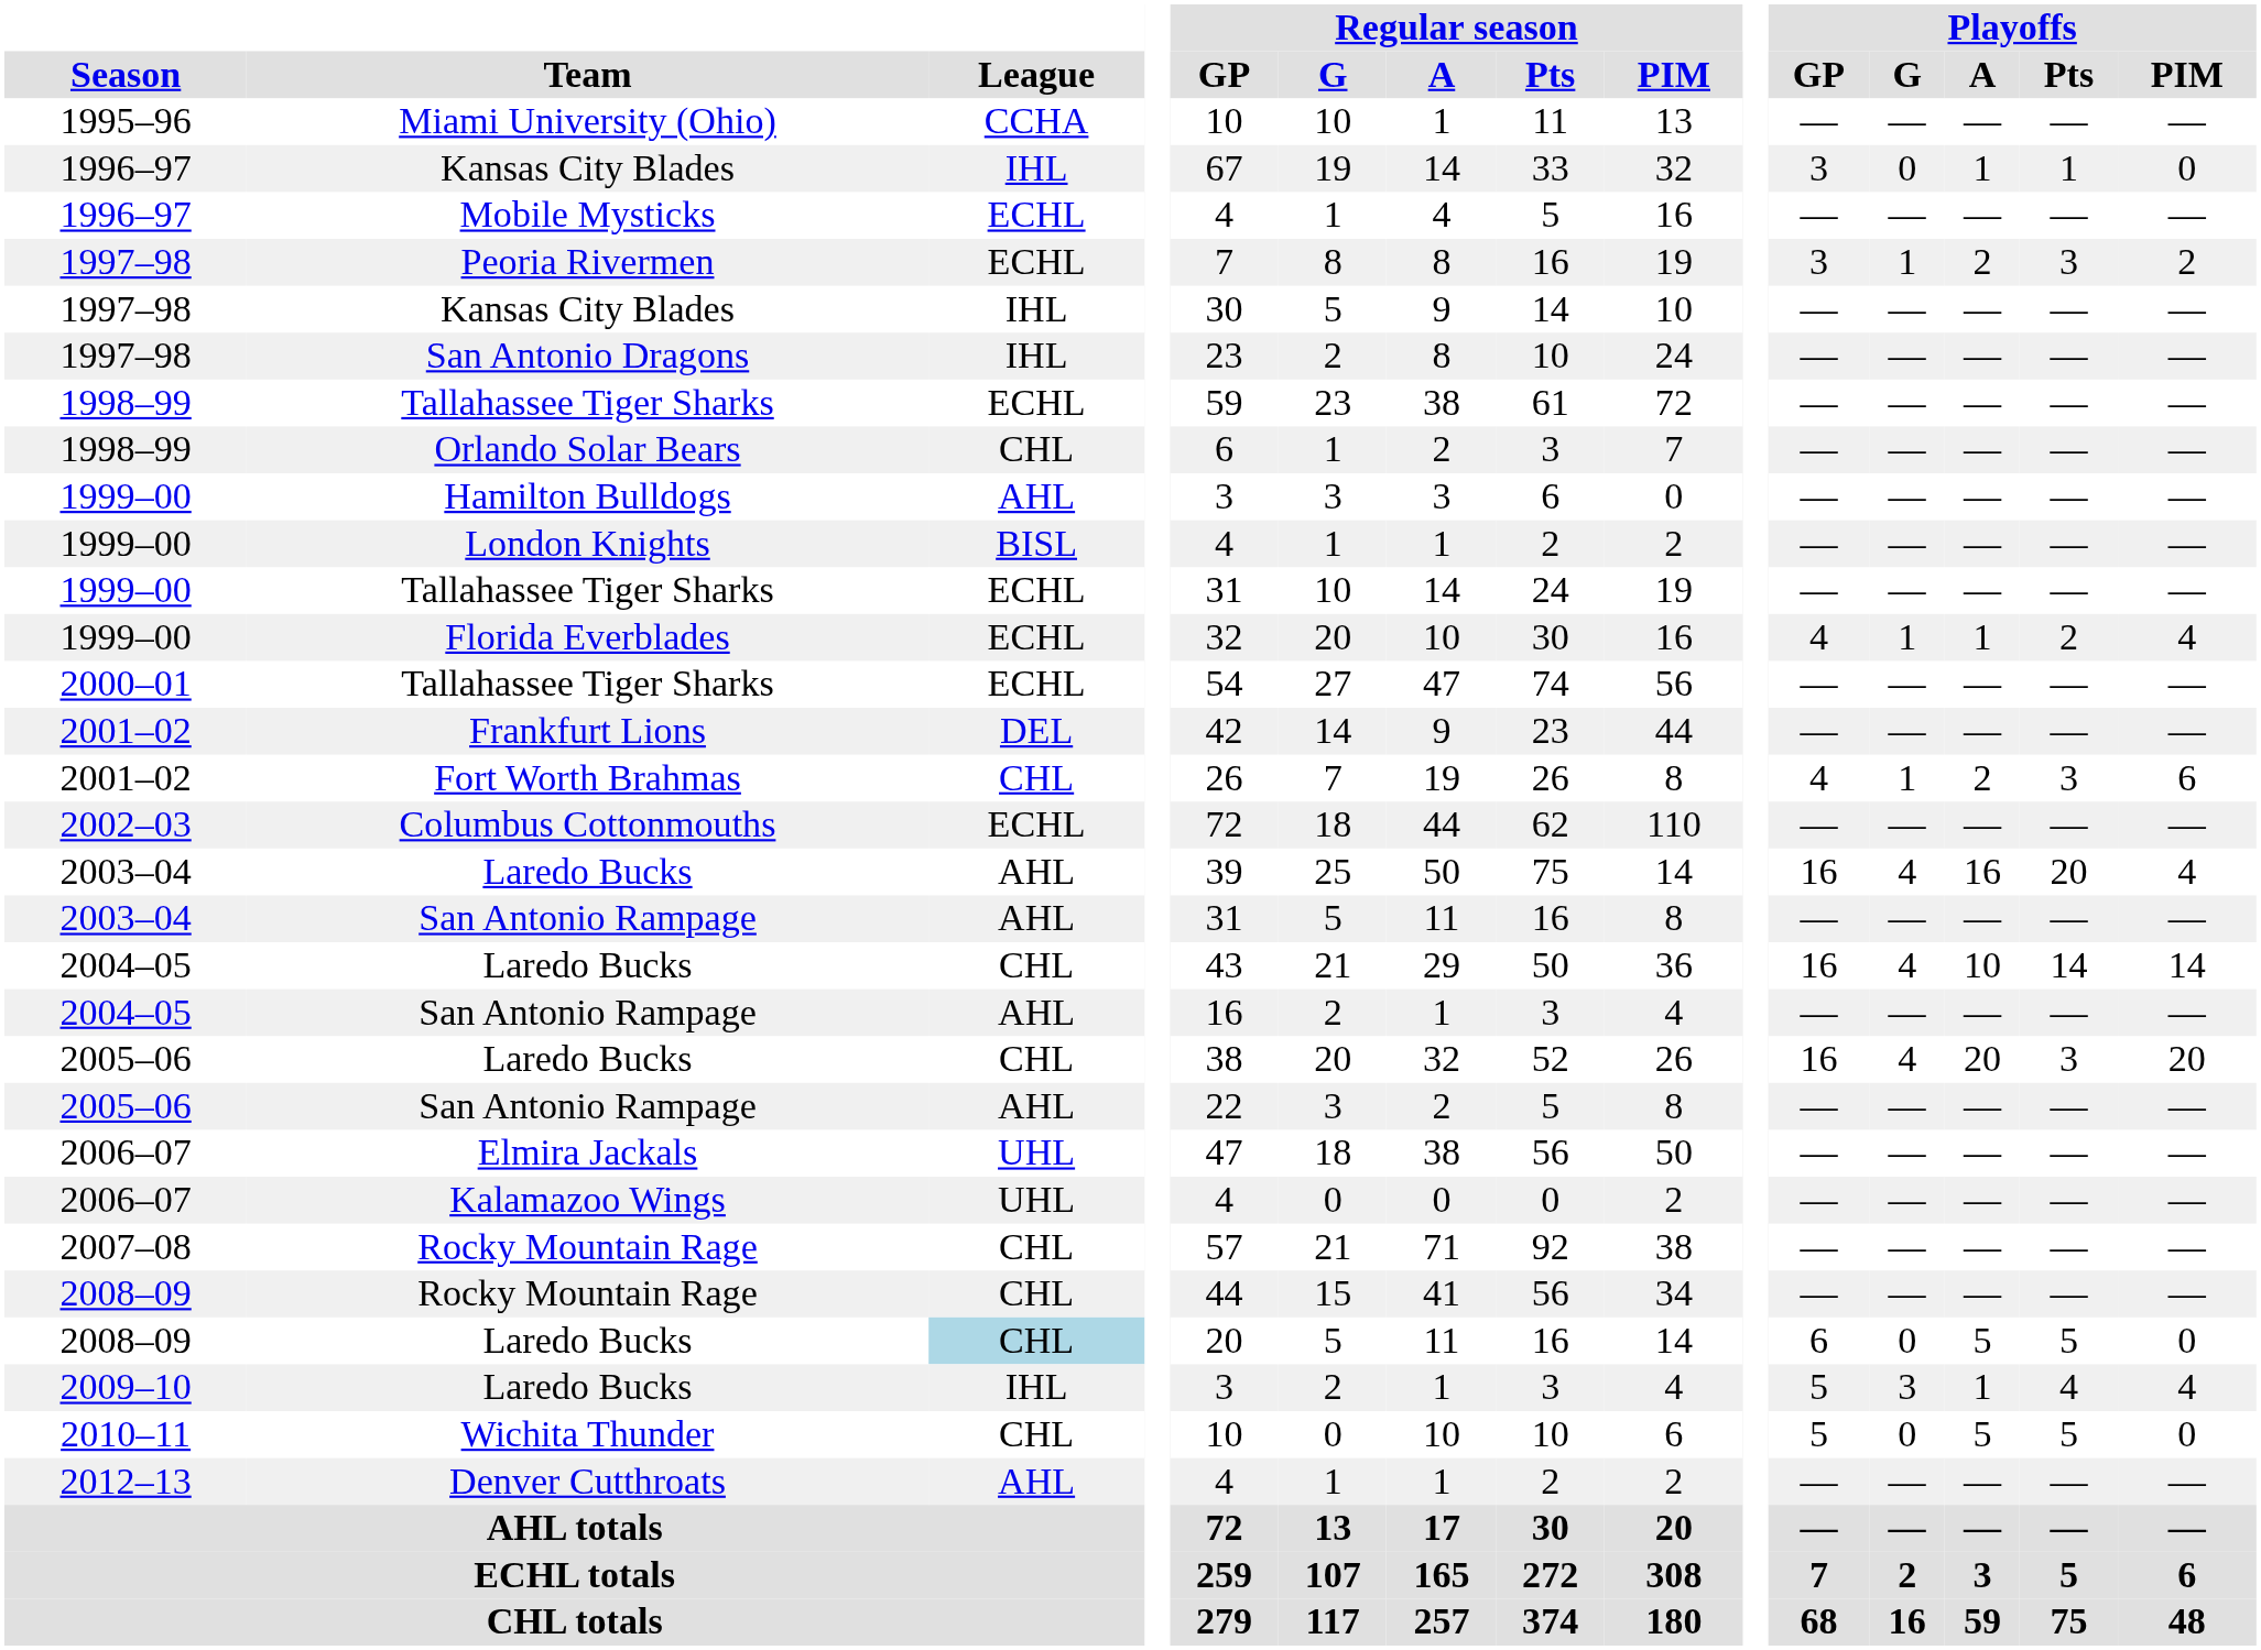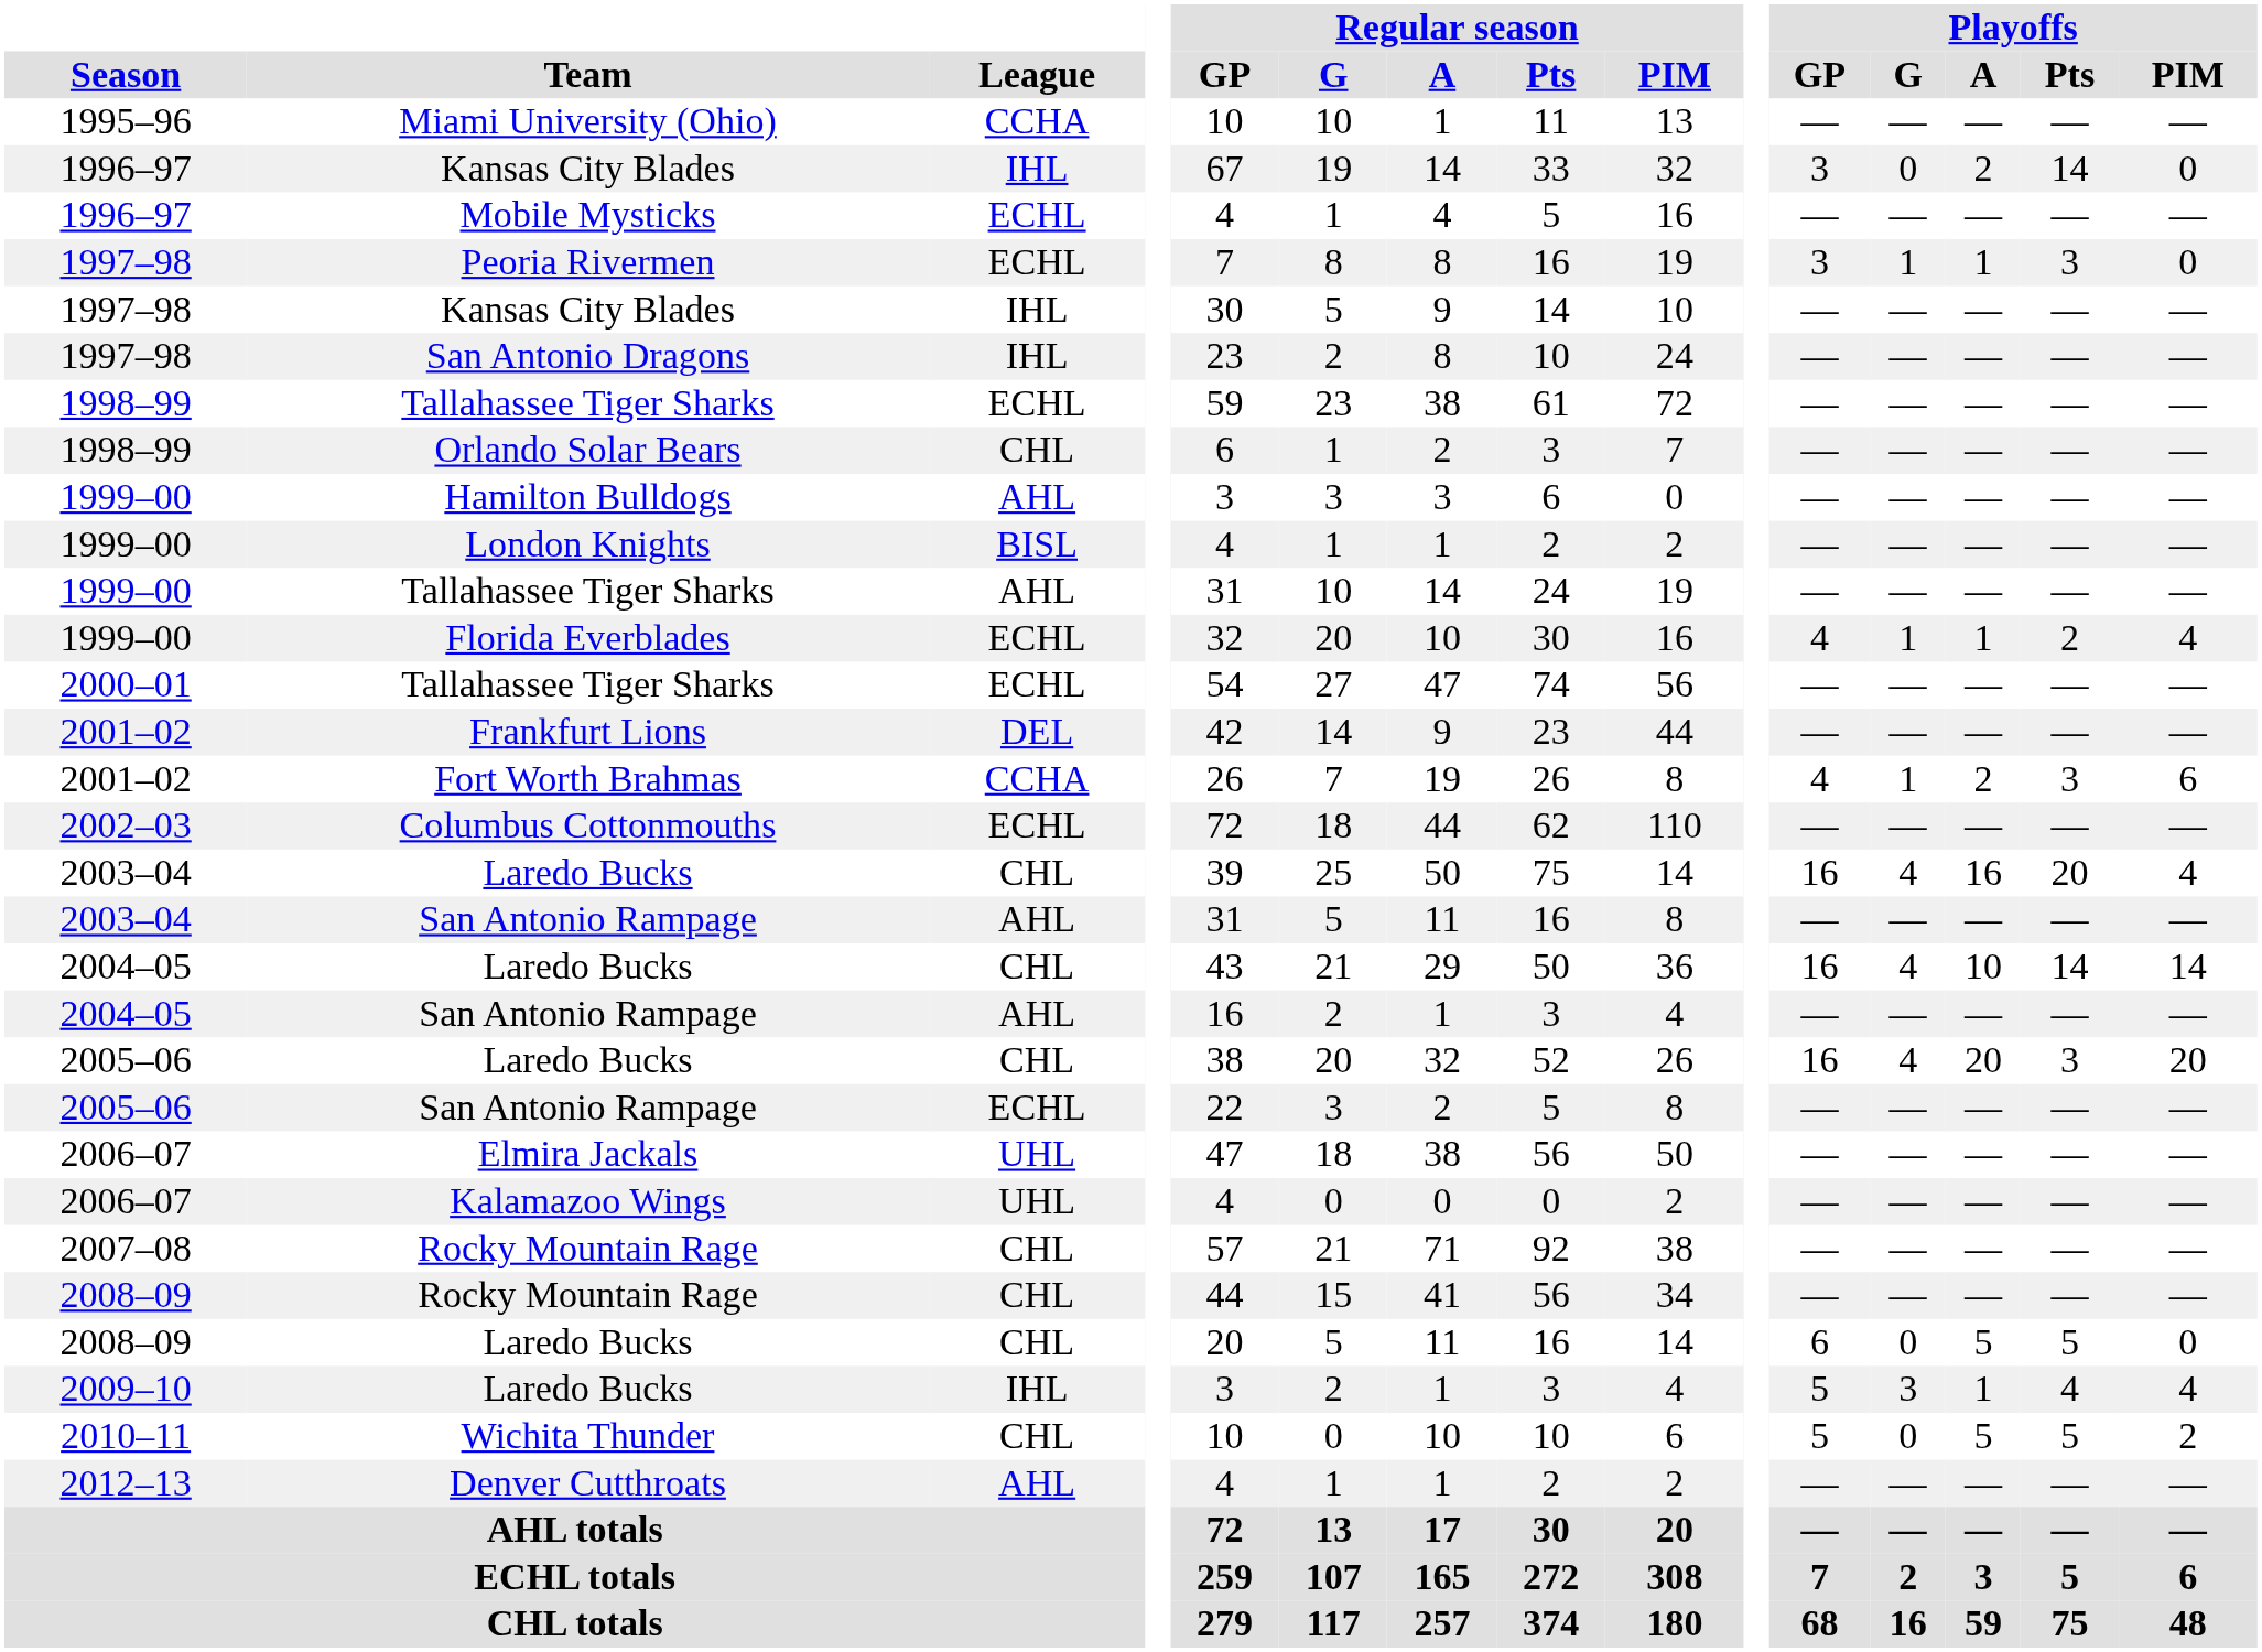1996–97 / Kansas City Blades | Playoffs / A: 1 -> 2
1996–97 / Kansas City Blades | Playoffs / Pts: 1 -> 14
Peoria Rivermen | Playoffs / A: 2 -> 1
Peoria Rivermen | Playoffs / PIM: 2 -> 0
1999–00 / Tallahassee Tiger Sharks | League: ECHL -> AHL
Fort Worth Brahmas | League: CHL -> CCHA
2003–04 / Laredo Bucks | League: AHL -> CHL
2005–06 / San Antonio Rampage | League: AHL -> ECHL
2008–09 / Laredo Bucks | League: lightblue background -> no background
Wichita Thunder | Playoffs / PIM: 0 -> 2
